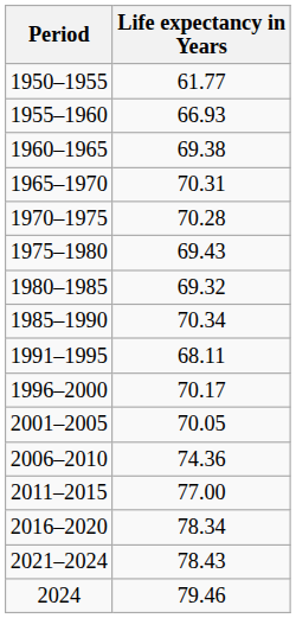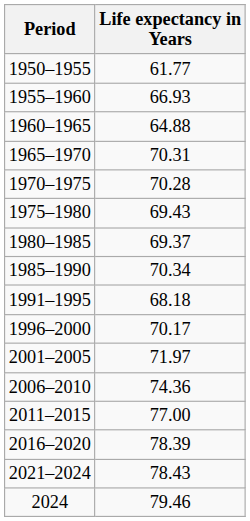1960–1965 | Life expectancy in Years: 69.38 -> 64.88
1980–1985 | Life expectancy in Years: 69.32 -> 69.37
1991–1995 | Life expectancy in Years: 68.11 -> 68.18
2001–2005 | Life expectancy in Years: 70.05 -> 71.97
2016–2020 | Life expectancy in Years: 78.34 -> 78.39
